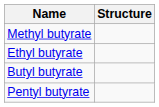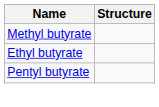- row: Butyl butyrate
